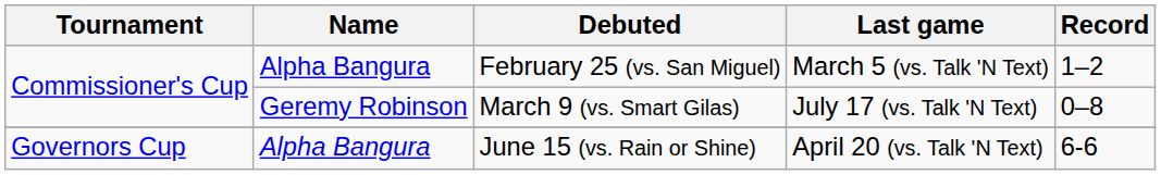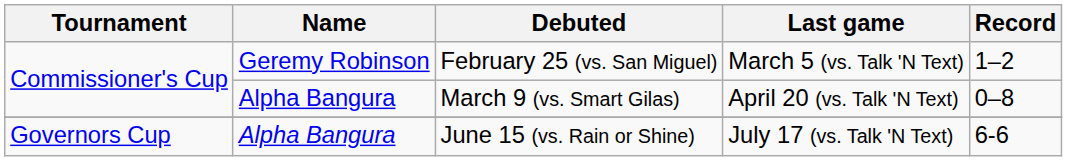February 25 (vs. San Miguel) | Name: Alpha Bangura -> Geremy Robinson
March 9 (vs. Smart Gilas) | Name: Geremy Robinson -> Alpha Bangura
March 9 (vs. Smart Gilas) | Last game: July 17 (vs. Talk 'N Text) -> April 20 (vs. Talk 'N Text)
June 15 (vs. Rain or Shine) | Last game: April 20 (vs. Talk 'N Text) -> July 17 (vs. Talk 'N Text)
